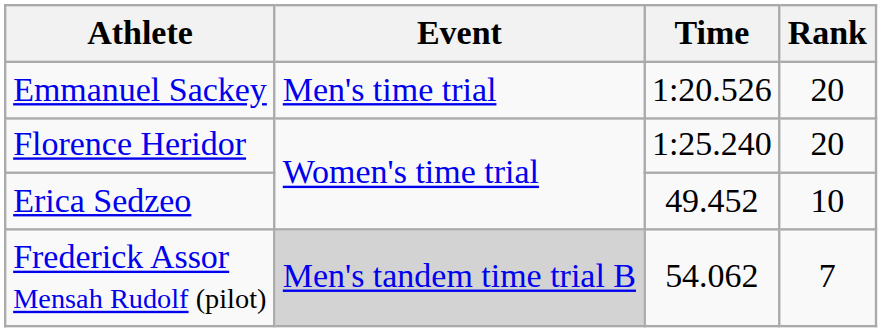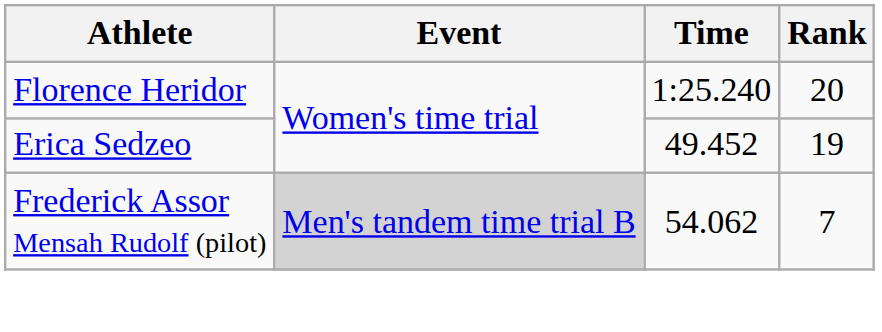- row: Emmanuel Sackey | Men's time trial | 1:20.526 | 20
Erica Sedzeo | Rank: 10 -> 19
